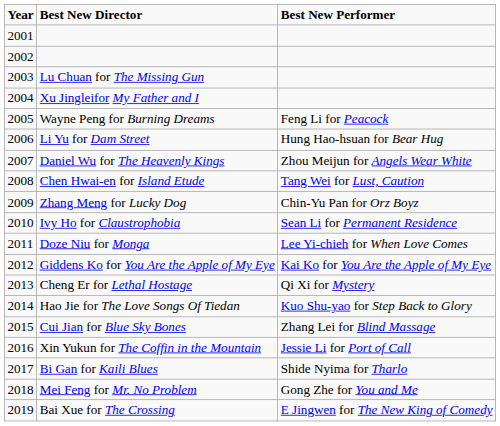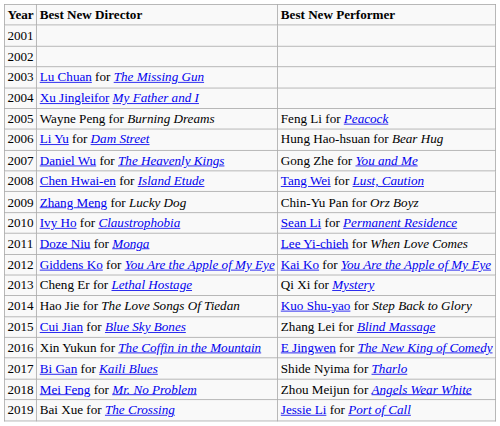Daniel Wu for The Heavenly Kings | Best New Performer: Zhou Meijun for Angels Wear White -> Gong Zhe for You and Me
Xin Yukun for The Coffin in the Mountain | Best New Performer: Jessie Li for Port of Call -> E Jingwen for The New King of Comedy
Mei Feng for Mr. No Problem | Best New Performer: Gong Zhe for You and Me -> Zhou Meijun for Angels Wear White
Bai Xue for The Crossing | Best New Performer: E Jingwen for The New King of Comedy -> Jessie Li for Port of Call
